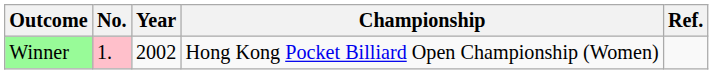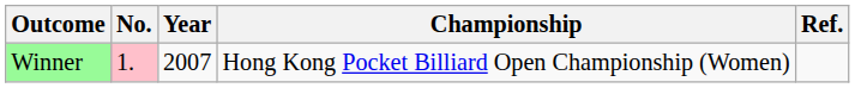Winner | Year: 2002 -> 2007
